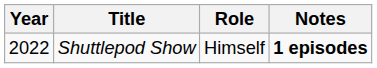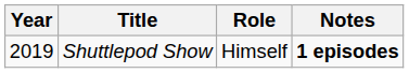Shuttlepod Show | Year: 2022 -> 2019
